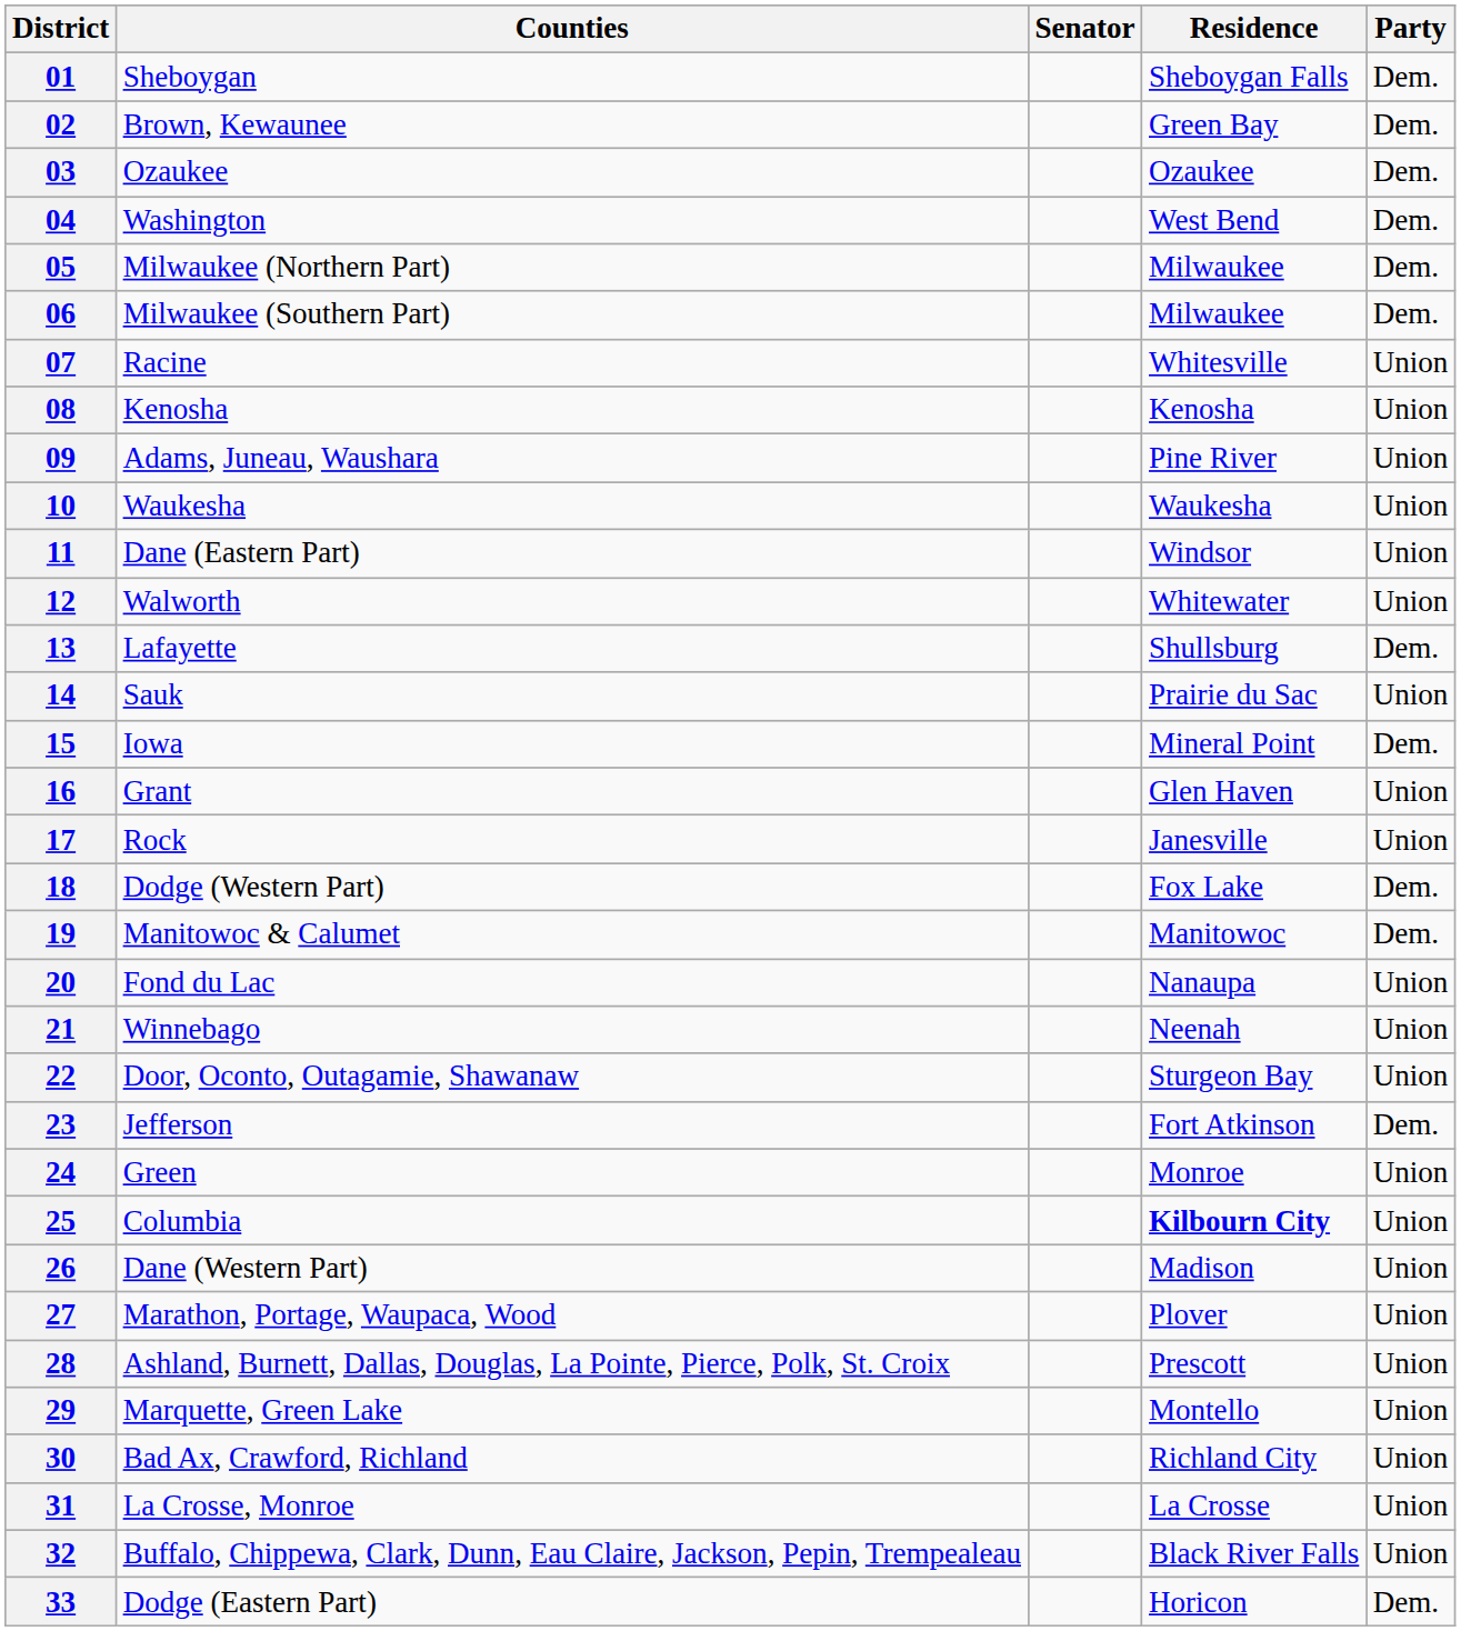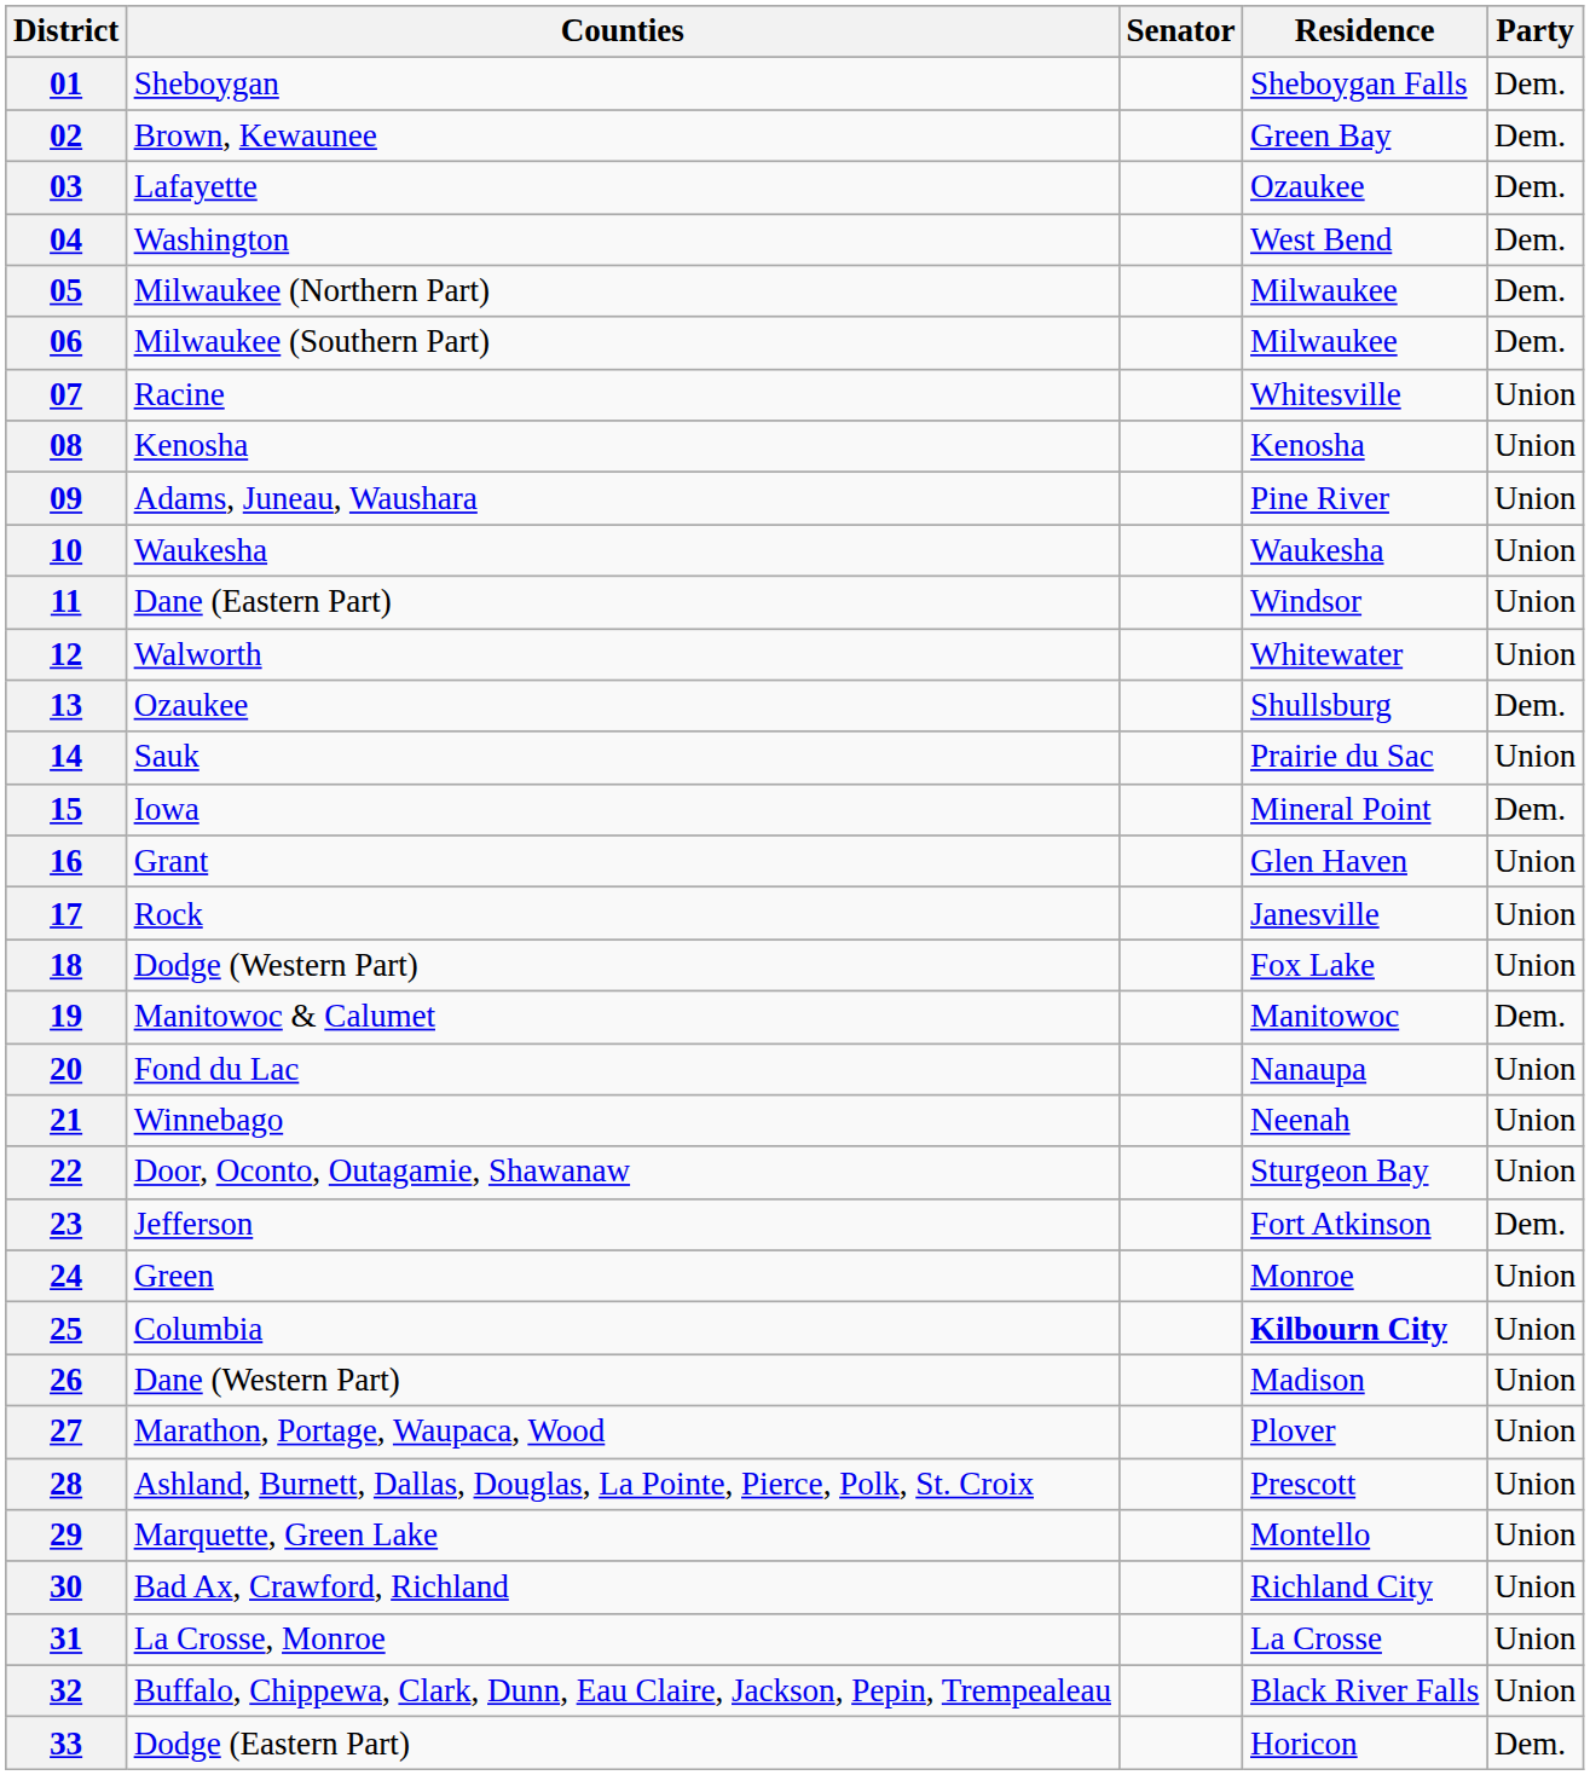03 | Counties: Ozaukee -> Lafayette
13 | Counties: Lafayette -> Ozaukee
18 | Party: Dem. -> Union
